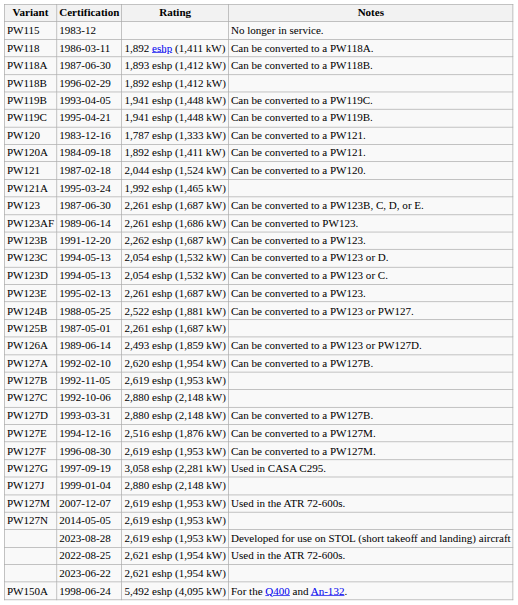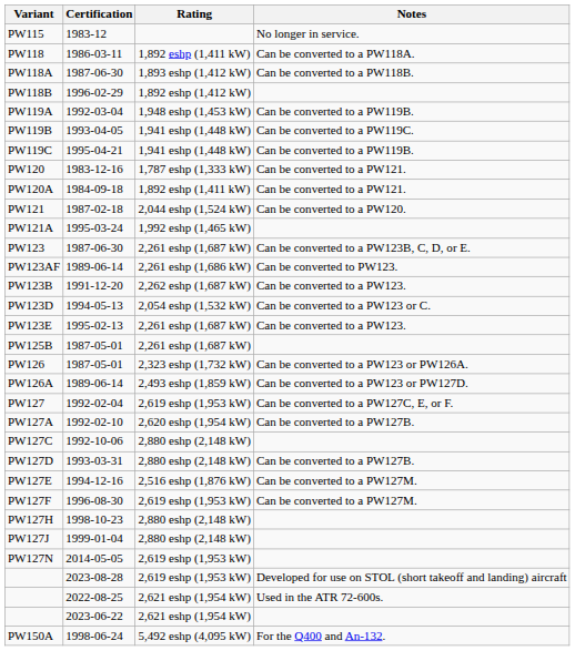+ row: PW119A | 1992-03-04 | 1,948 eshp (1,453 kW) | Can be converted to a PW119B.
- row: PW123C | 1994-05-13 | 2,054 eshp (1,532 kW) | Can be converted to a PW123 or D.
- row: PW124B | 1988-05-25 | 2,522 eshp (1,881 kW) | Can be converted to a PW123 or PW127.
+ row: PW126 | 1987-05-01 | 2,323 eshp (1,732 kW) | Can be converted to a PW123 or PW126A.
+ row: PW127 | 1992-02-04 | 2,619 eshp (1,953 kW) | Can be converted to a PW127C, E, or F.
- row: PW127B | 1992-11-05 | 2,619 eshp (1,953 kW)
- row: PW127G | 1997-09-19 | 3,058 eshp (2,281 kW) | Used in CASA C295.
+ row: PW127H | 1998-10-23 | 2,880 eshp (2,148 kW)
- row: PW127M | 2007-12-07 | 2,619 eshp (1,953 kW) | Used in the ATR 72-600s.
